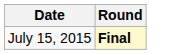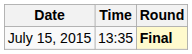+ column: Time | 13:35
